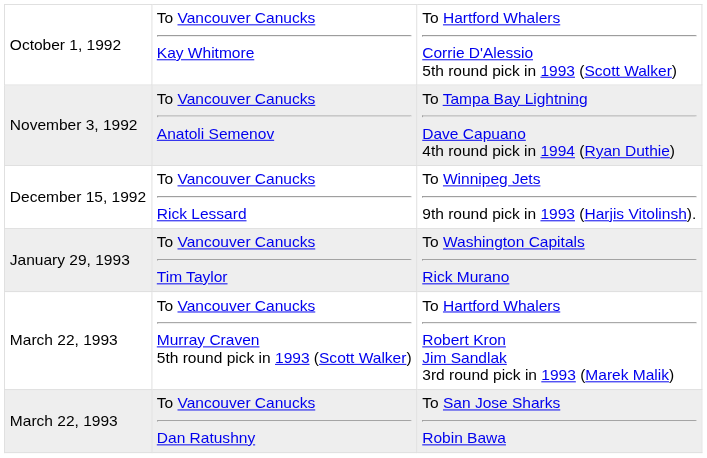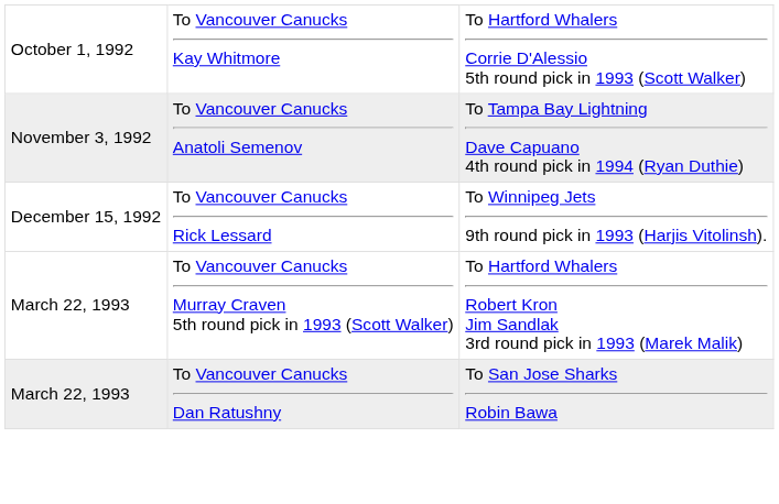- row: January 29, 1993 | To Vancouver Canucks Tim Taylor | To Washington Capitals Rick Murano
